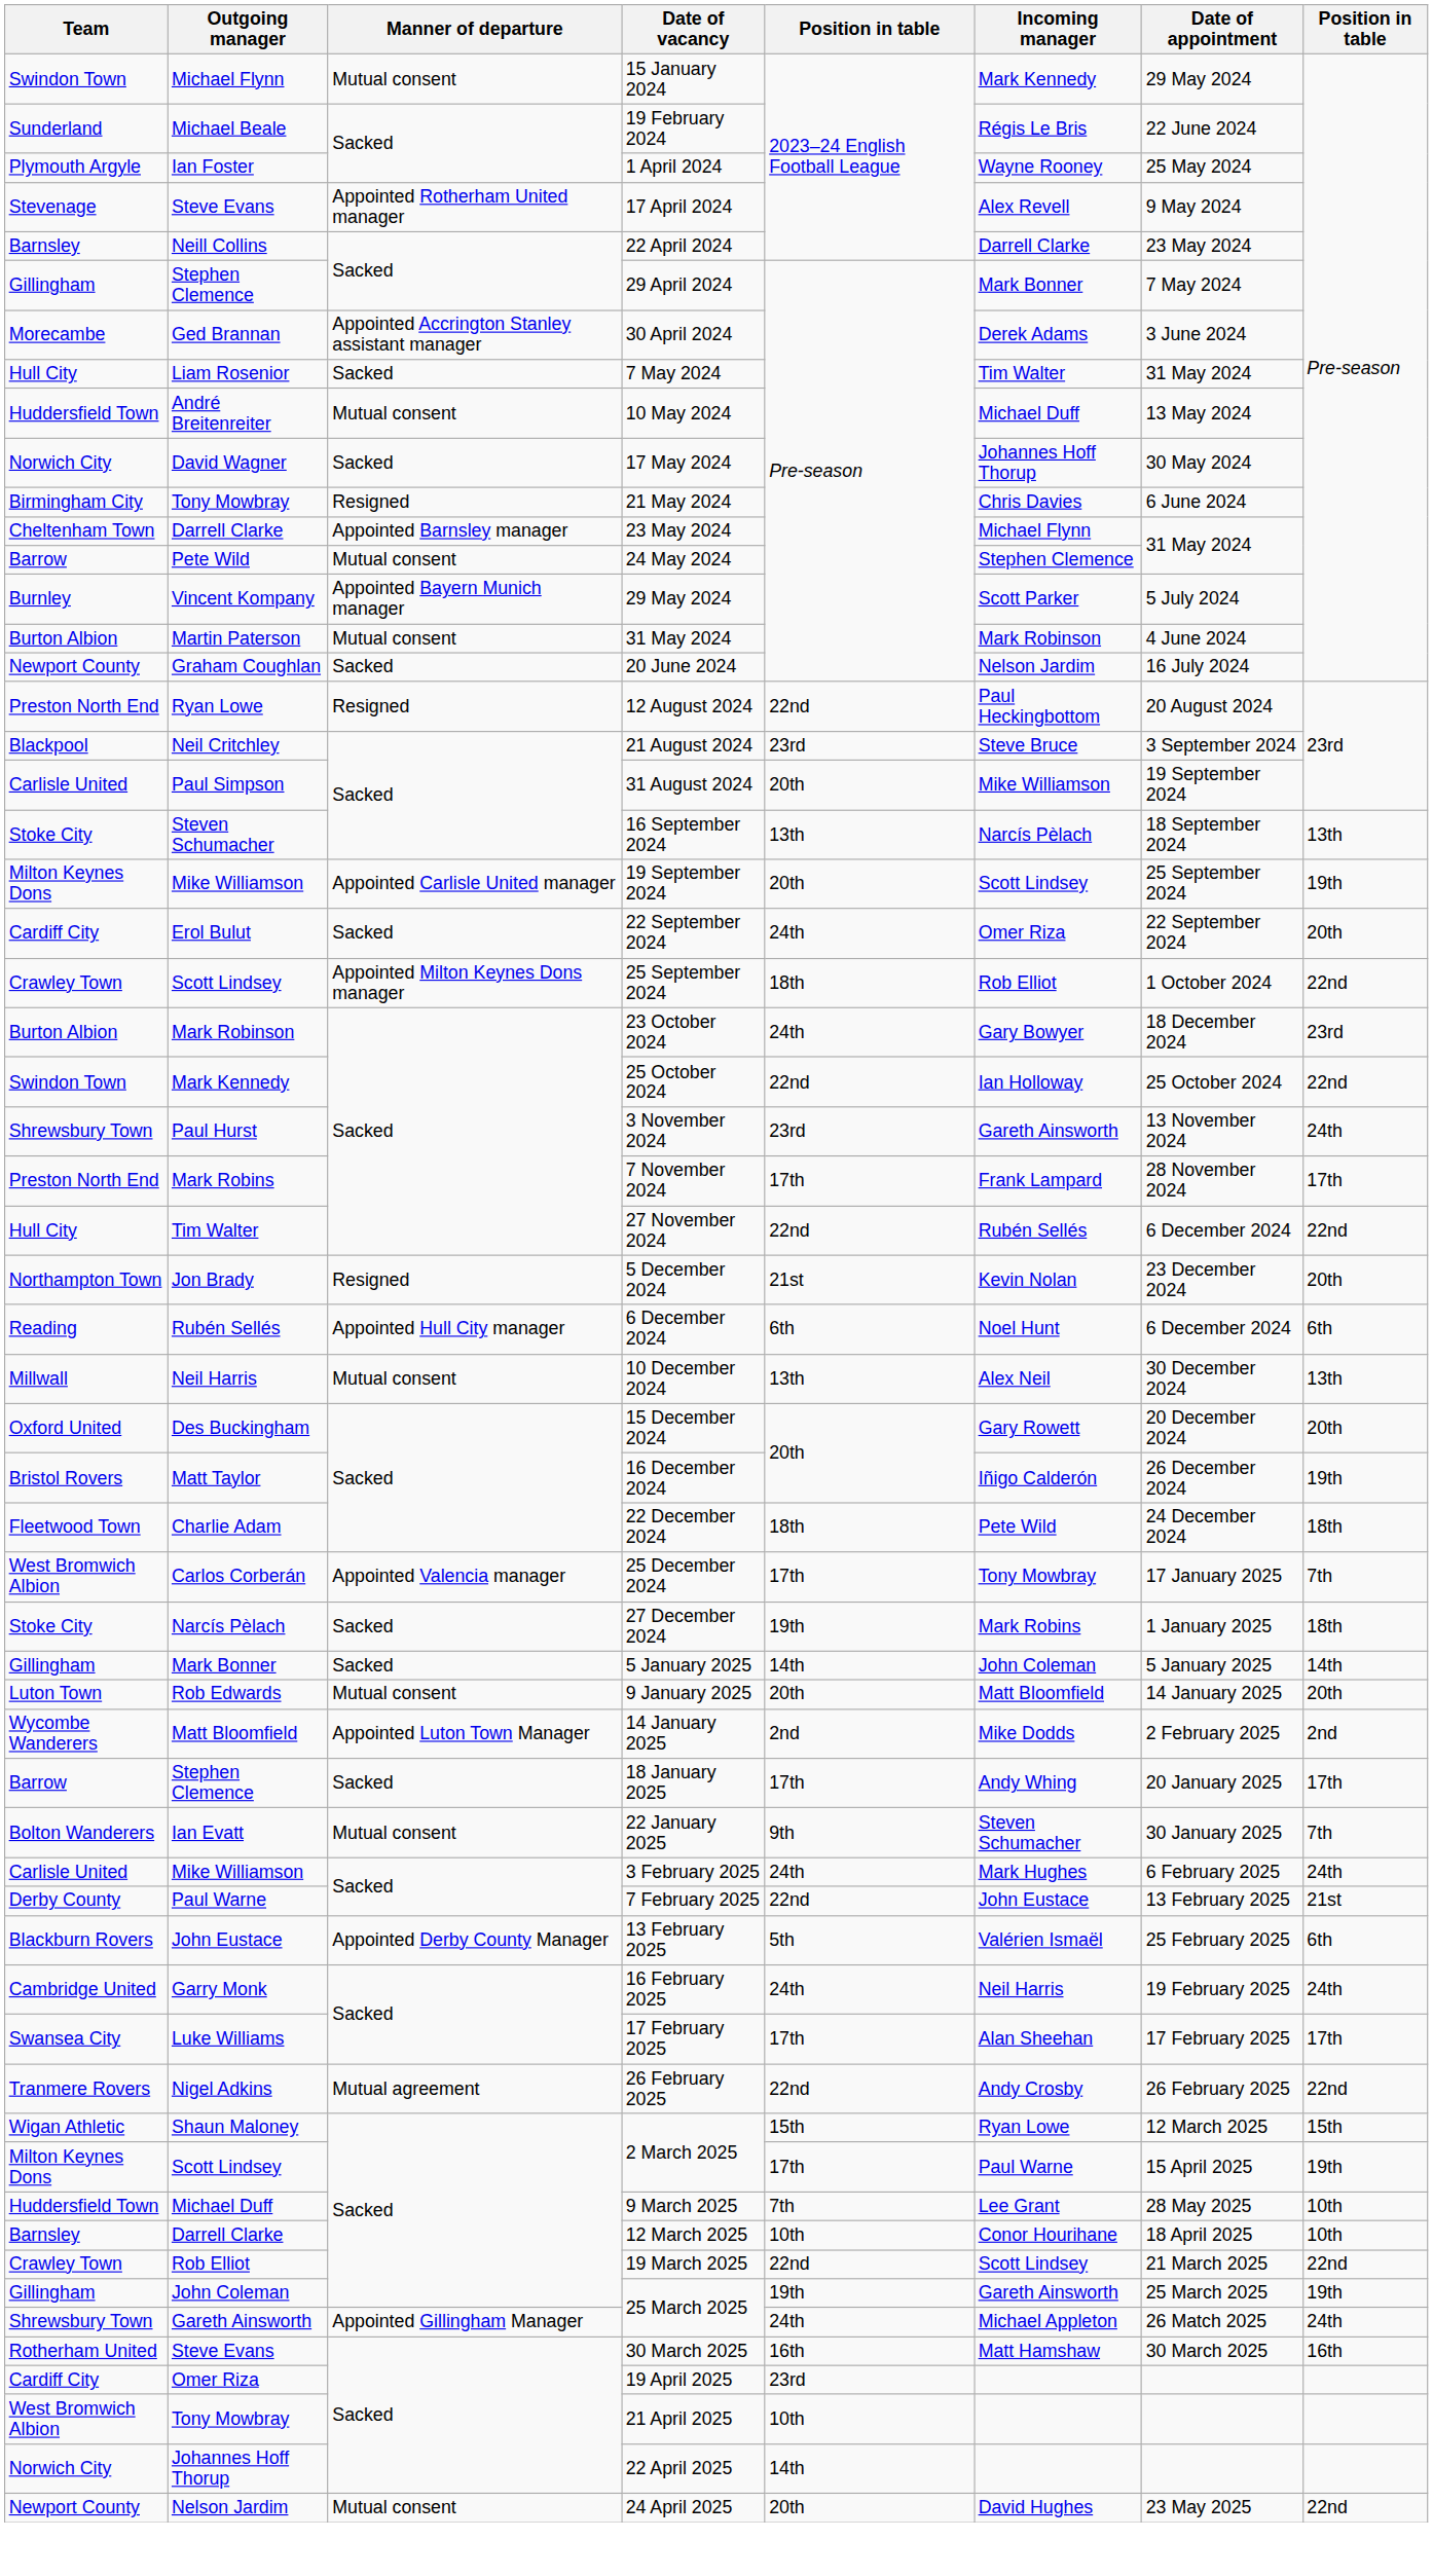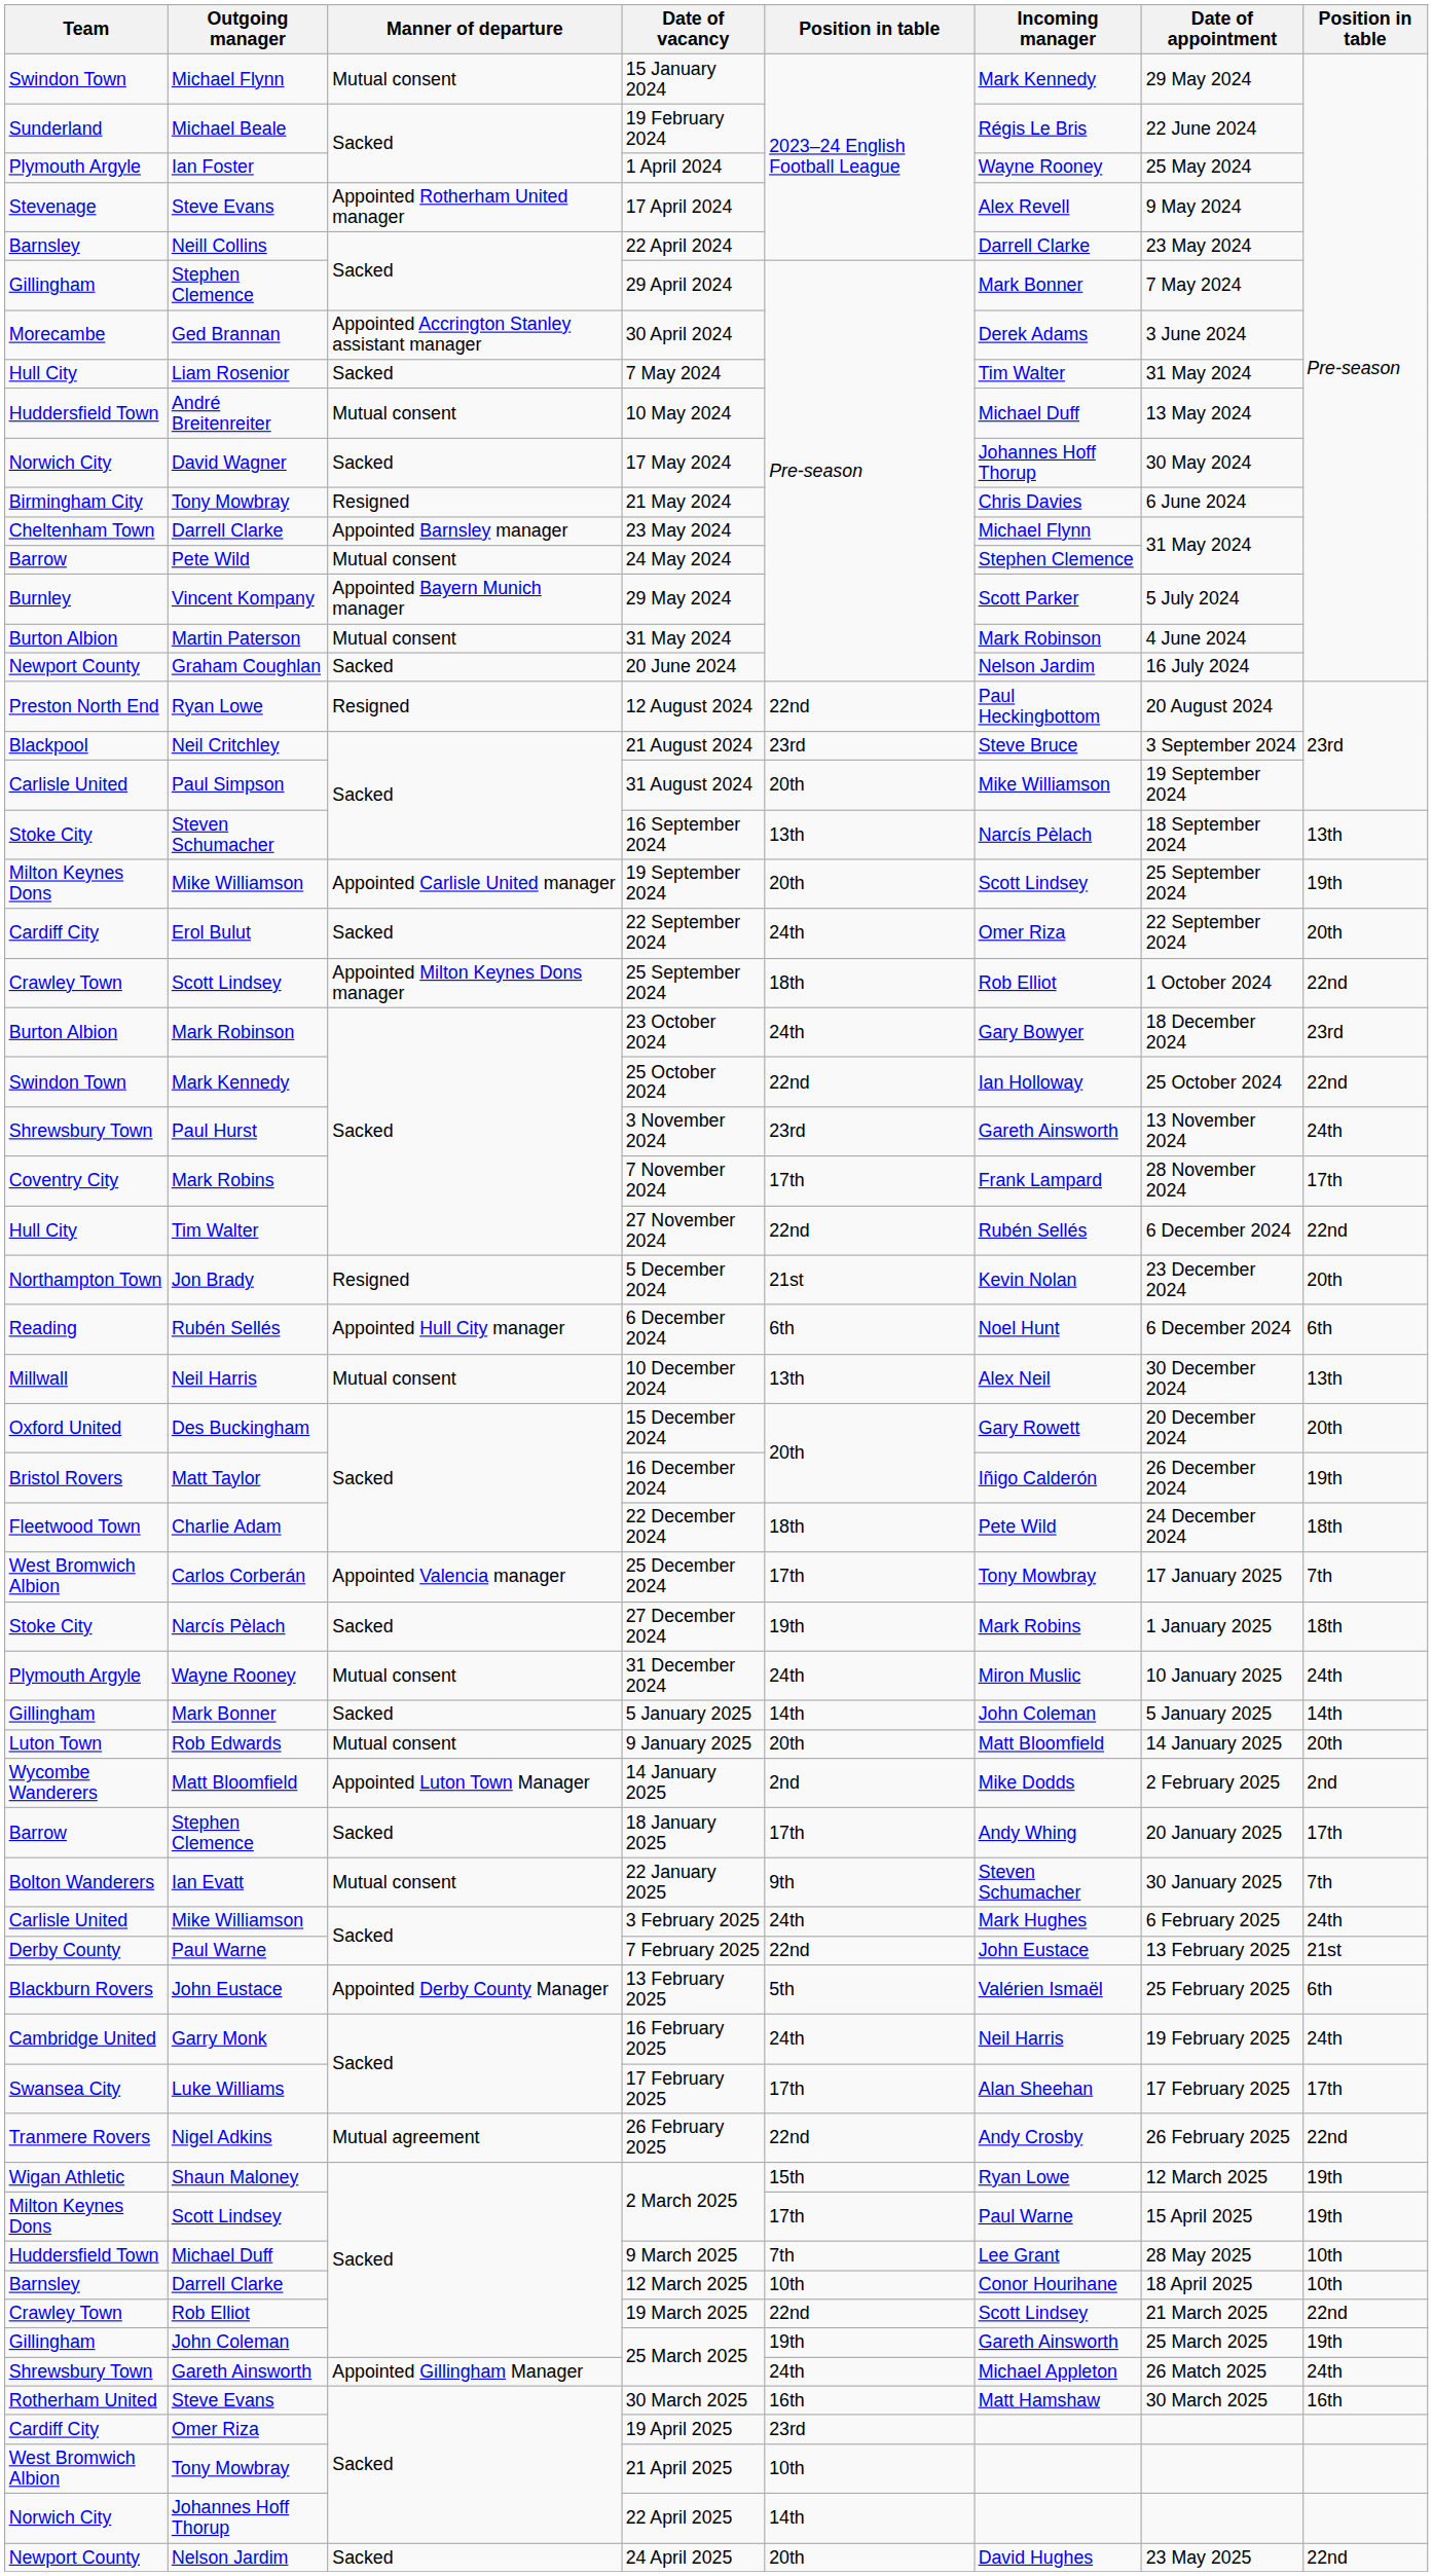7 November 2024 | Team: Preston North End -> Coventry City
+ row: Plymouth Argyle | Wayne Rooney | Mutual consent | 31 December 2024 | 24th | Miron Muslic | 10 January 2025 | 24th
Shaun Maloney / 2 March 2025 | column 8: 15th -> 19th
24 April 2025 | Manner of departure: Mutual consent -> Sacked
